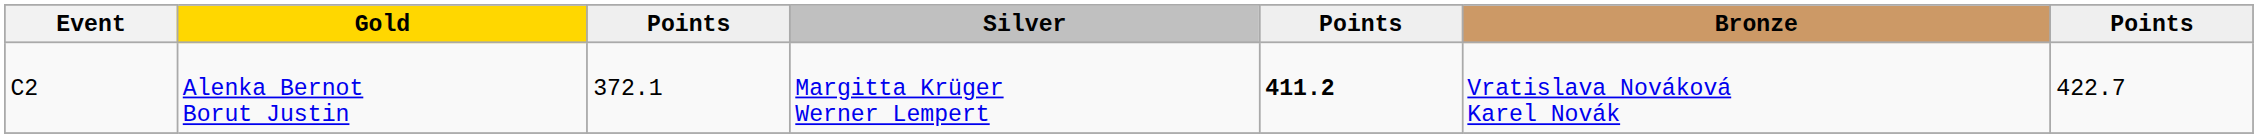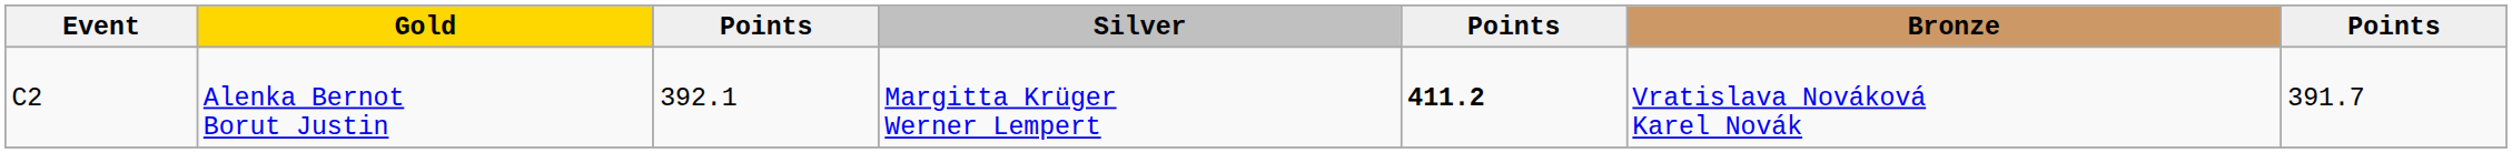Alenka Bernot Borut Justin | column 3: 372.1 -> 392.1
Alenka Bernot Borut Justin | column 7: 422.7 -> 391.7
